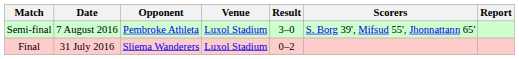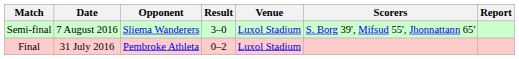columns swapped: Venue <-> Result
Semi-final | Opponent: Pembroke Athleta -> Sliema Wanderers
Final | Opponent: Sliema Wanderers -> Pembroke Athleta
